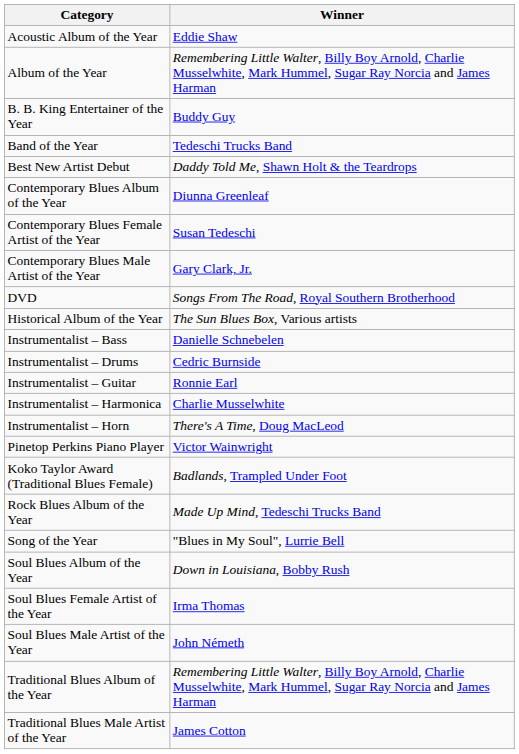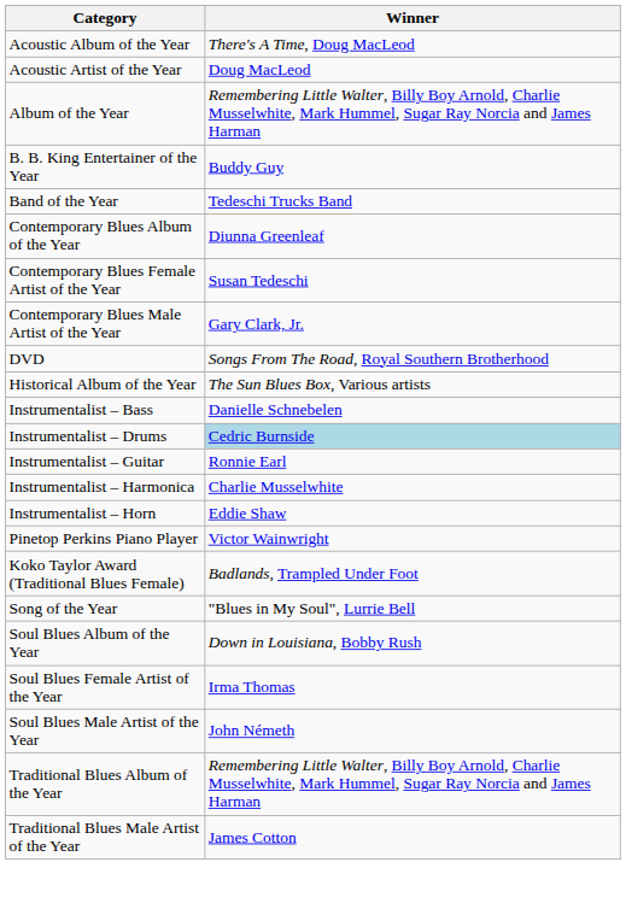Acoustic Album of the Year | Winner: Eddie Shaw -> There's A Time, Doug MacLeod
+ row: Acoustic Artist of the Year | Doug MacLeod
- row: Best New Artist Debut | Daddy Told Me, Shawn Holt & the Teardrops
Instrumentalist – Drums | Winner: no background -> lightblue background
Instrumentalist – Horn | Winner: There's A Time, Doug MacLeod -> Eddie Shaw
- row: Rock Blues Album of the Year | Made Up Mind, Tedeschi Trucks Band
